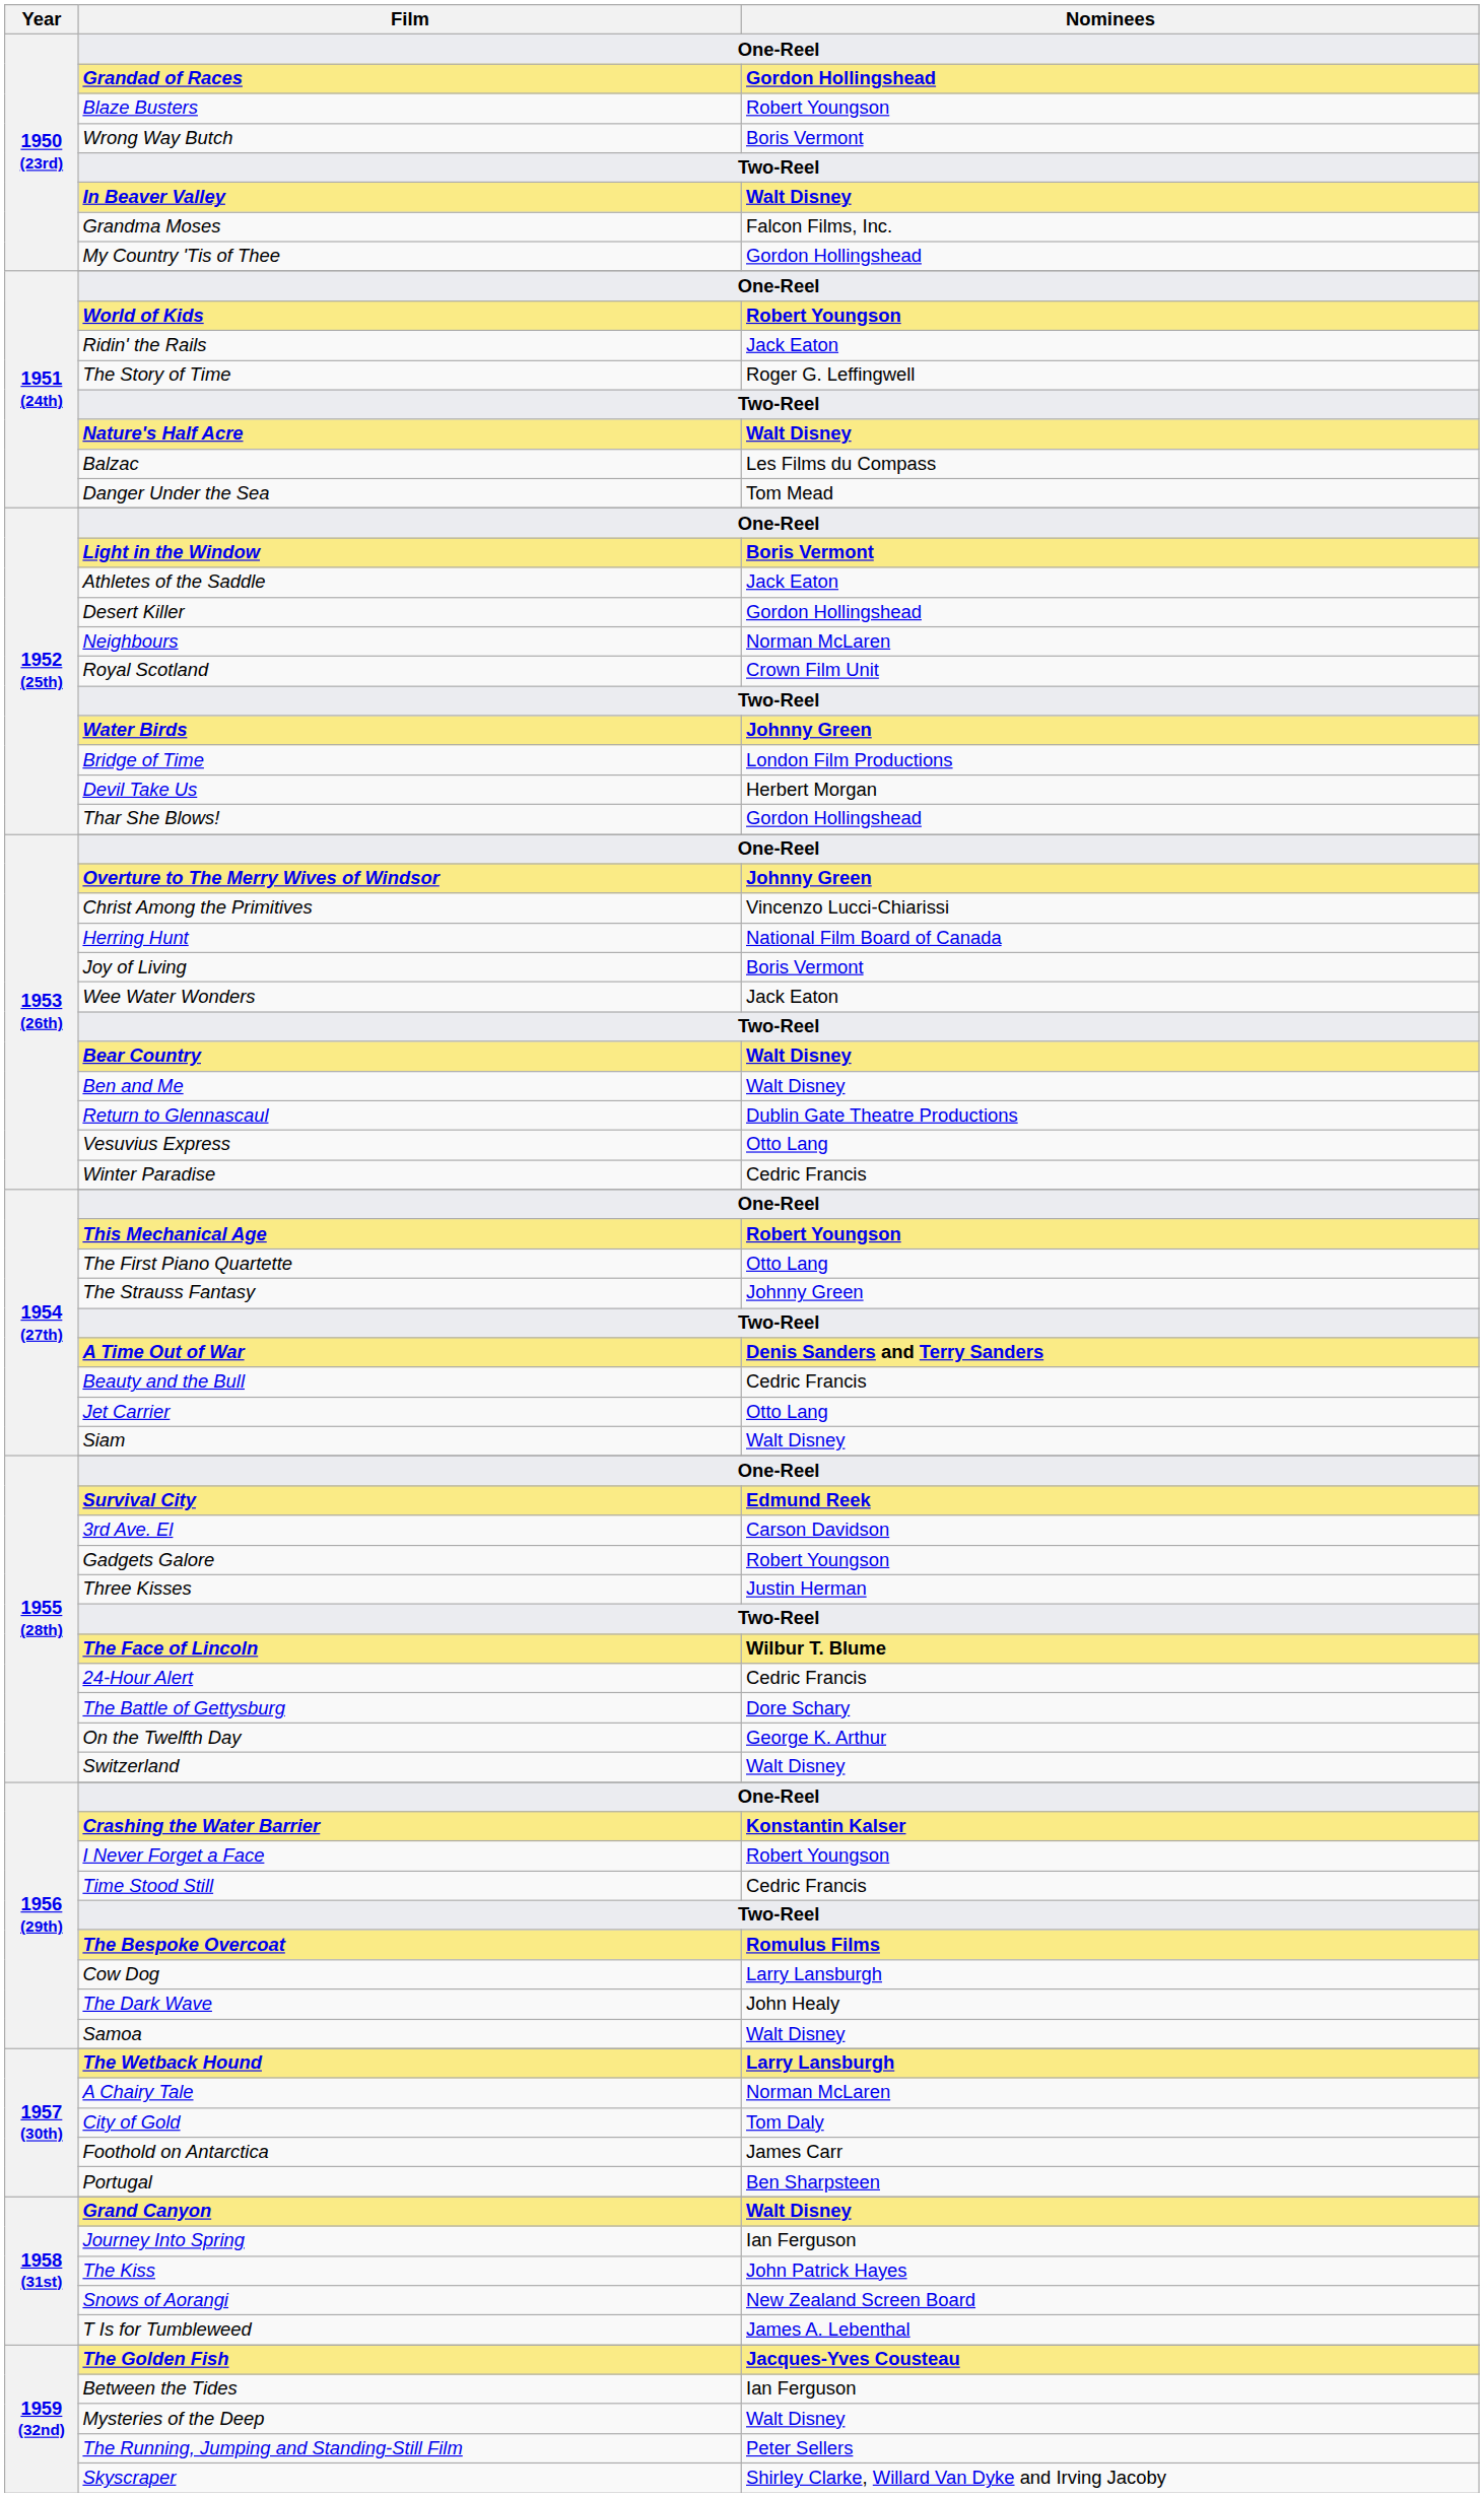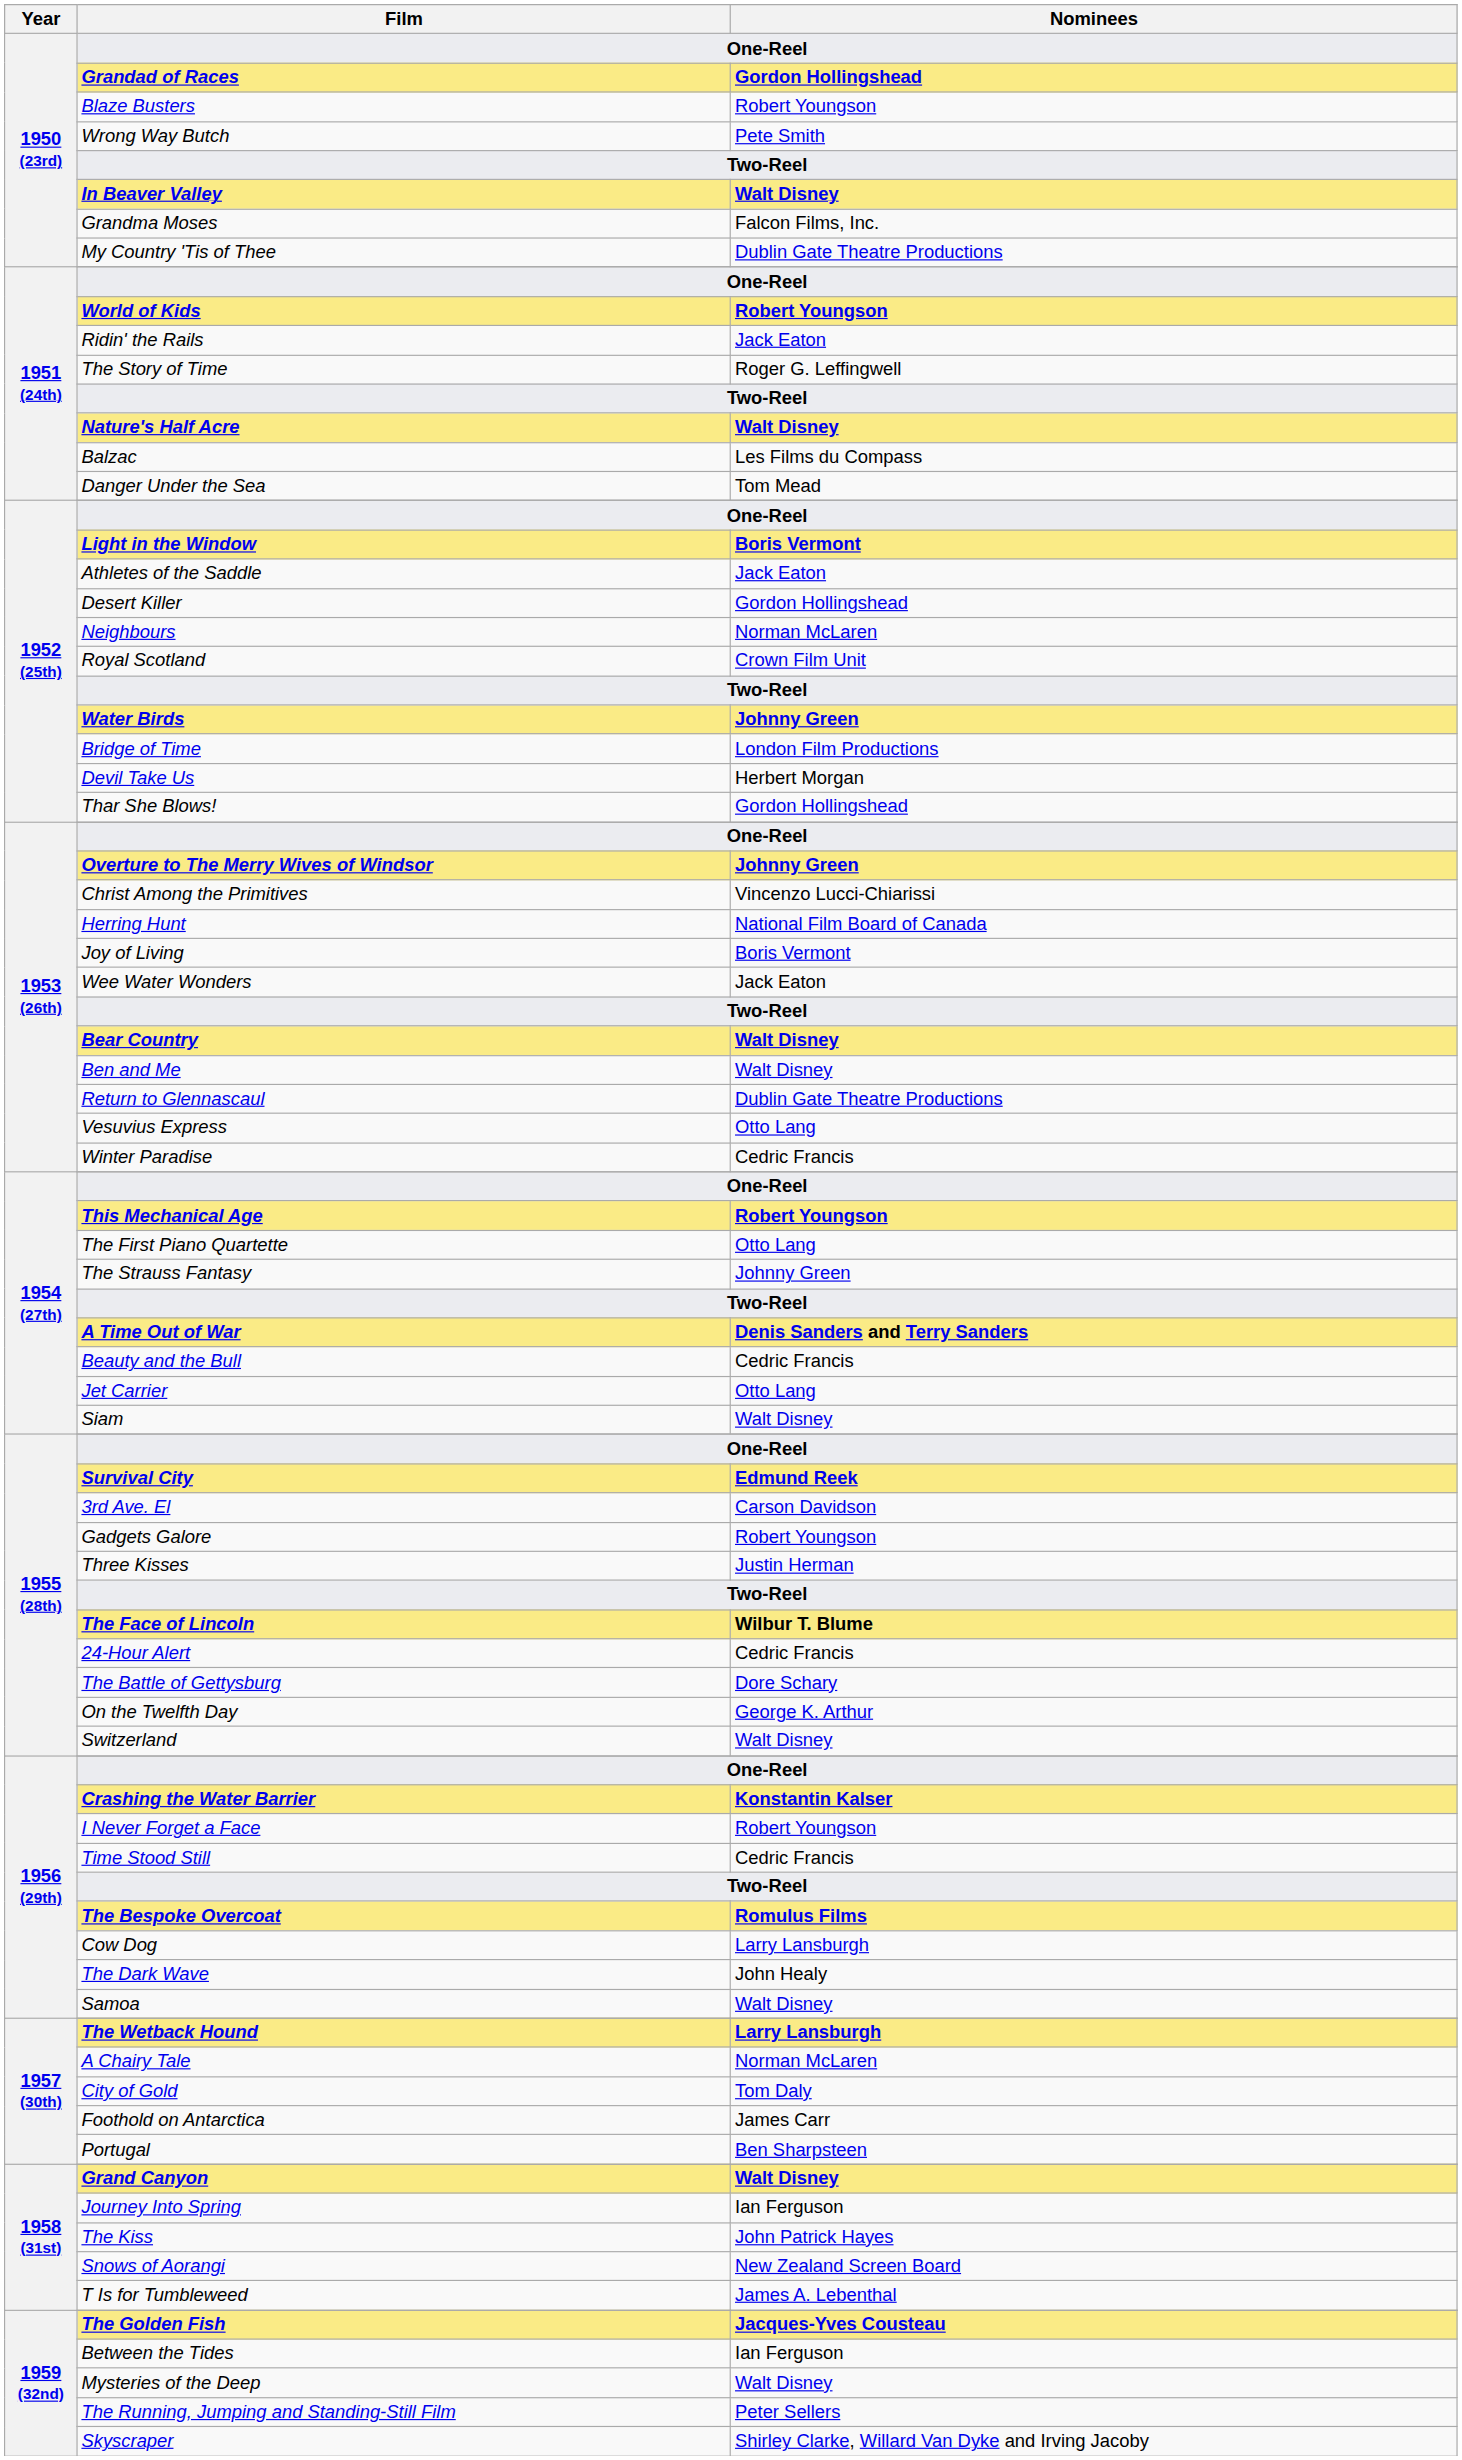Wrong Way Butch | Nominees: Boris Vermont -> Pete Smith
My Country 'Tis of Thee | Nominees: Gordon Hollingshead -> Dublin Gate Theatre Productions
